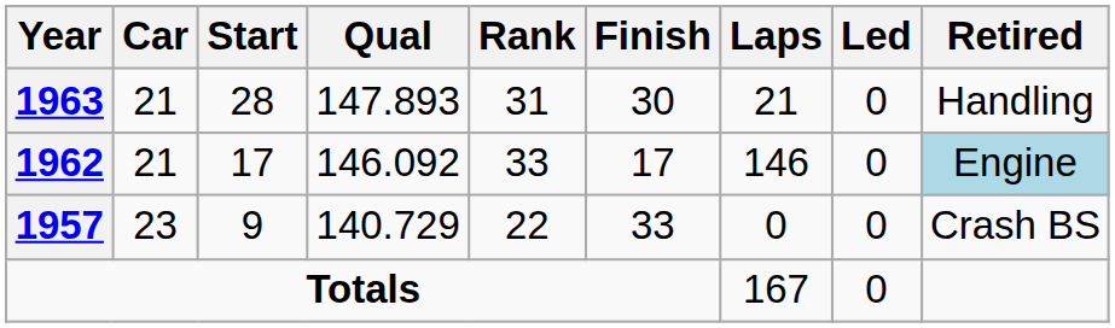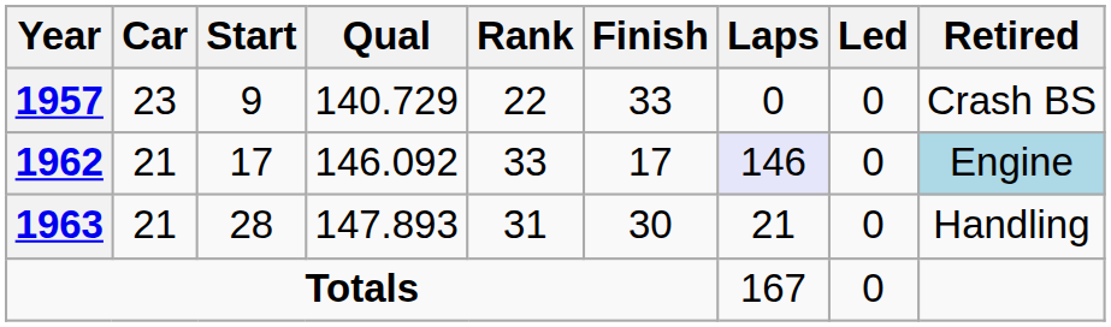rows swapped: 1957 <-> 1963
1962 | Laps: no background -> lavender background
